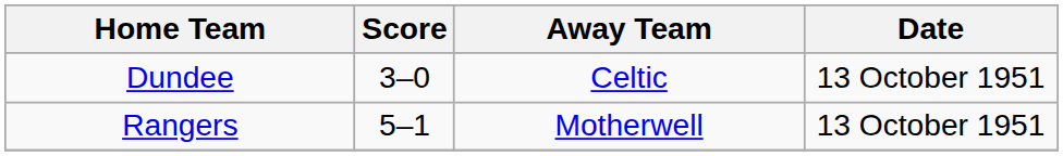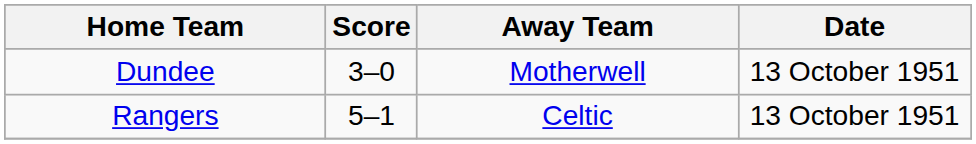Dundee | Away Team: Celtic -> Motherwell
Rangers | Away Team: Motherwell -> Celtic
